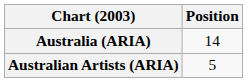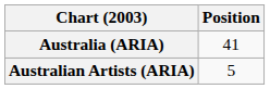Australia (ARIA) | Position: 14 -> 41
